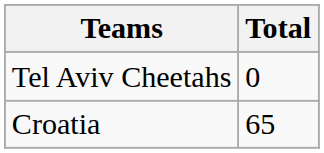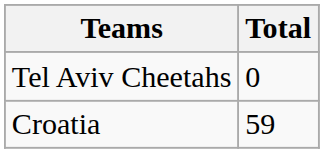Croatia | Total: 65 -> 59
